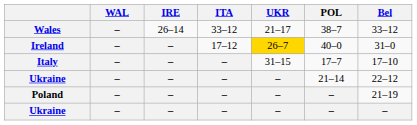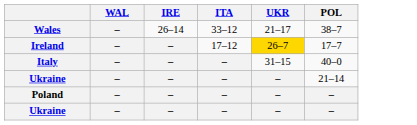- column: Bel | 33–12 | 31–0 | 17–10 | 22–12 | 21–19 | –
Ireland | POL: 40–0 -> 17–7
Italy | POL: 17–7 -> 40–0
